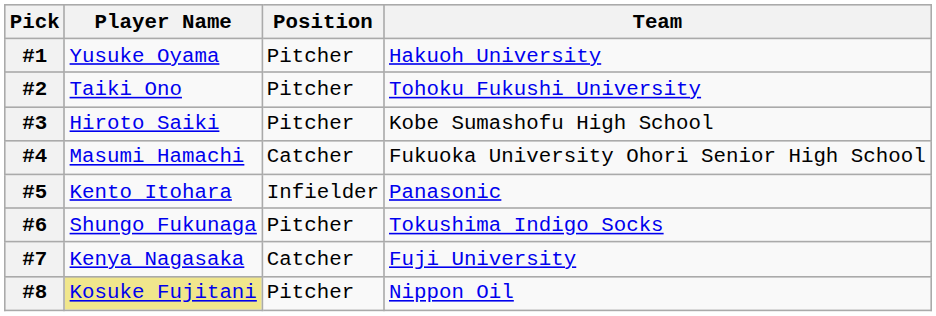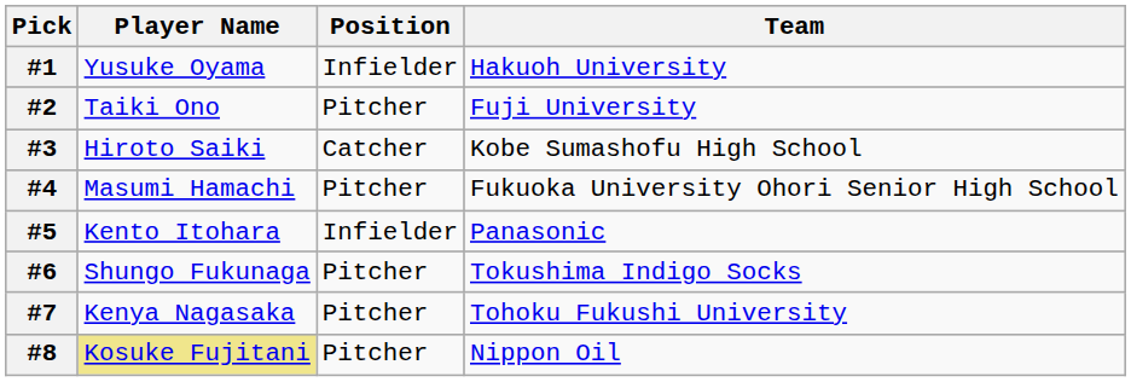#1 | Position: Pitcher -> Infielder
#2 | Team: Tohoku Fukushi University -> Fuji University
#3 | Position: Pitcher -> Catcher
#4 | Position: Catcher -> Pitcher
#7 | Position: Catcher -> Pitcher
#7 | Team: Fuji University -> Tohoku Fukushi University
